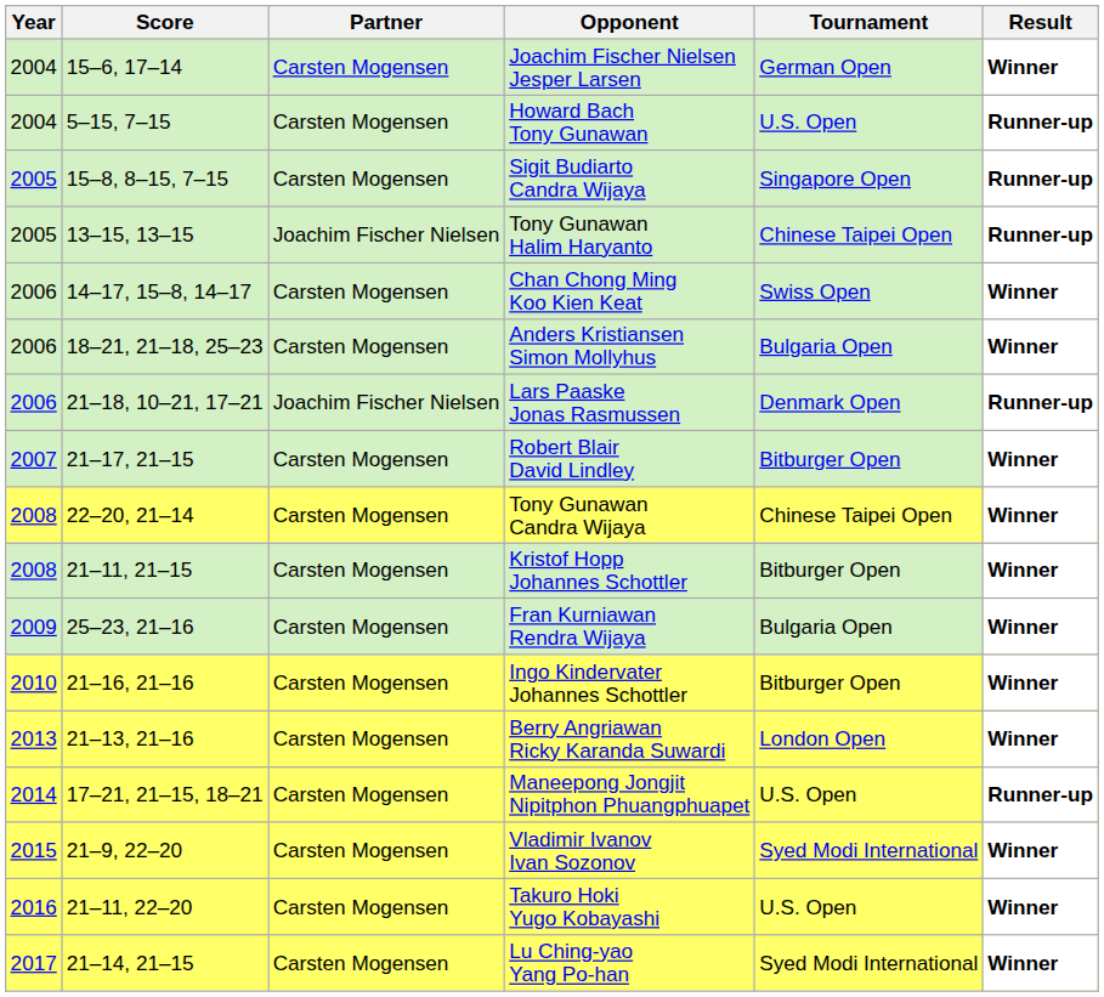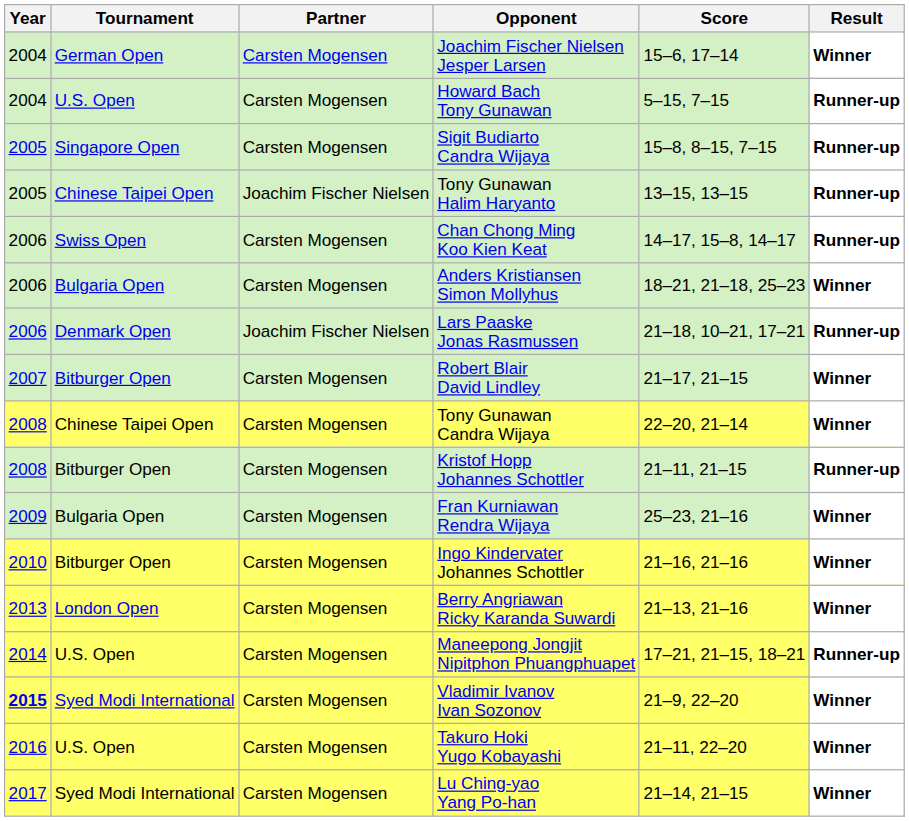columns swapped: Tournament <-> Score
Chan Chong Ming Koo Kien Keat | Result: Winner -> Runner-up
Kristof Hopp Johannes Schottler | Result: Winner -> Runner-up
Vladimir Ivanov Ivan Sozonov | Year: normal -> bold
